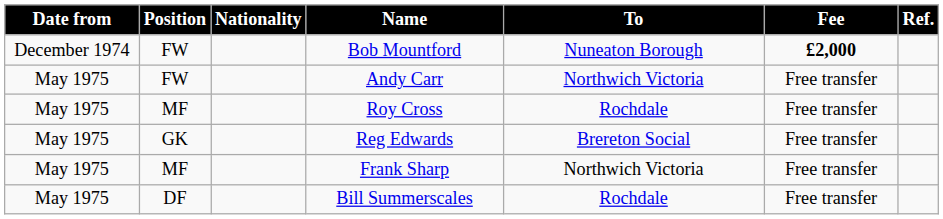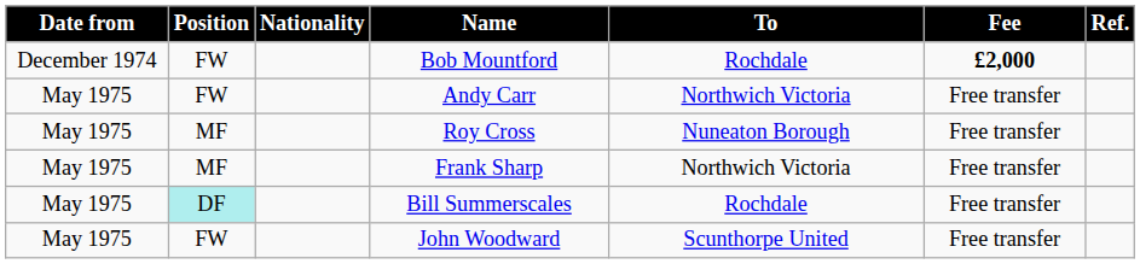Bob Mountford | To: Nuneaton Borough -> Rochdale
Roy Cross | To: Rochdale -> Nuneaton Borough
- row: May 1975 | GK | Reg Edwards | Brereton Social | Free transfer
Bill Summerscales | Position: no background -> paleturquoise background
+ row: May 1975 | FW | John Woodward | Scunthorpe United | Free transfer
